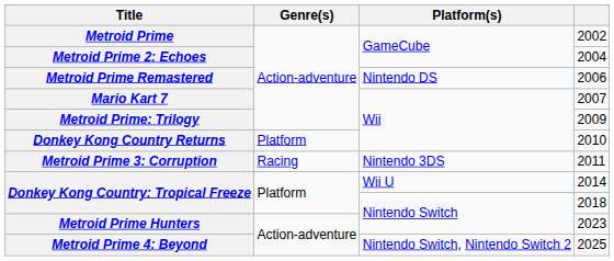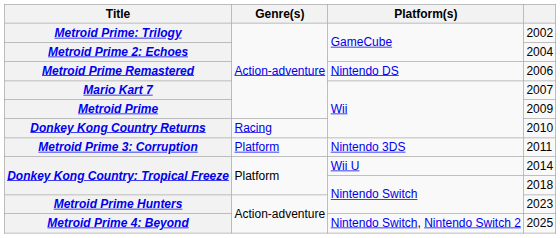2002 | Title: Metroid Prime -> Metroid Prime: Trilogy
2009 | Title: Metroid Prime: Trilogy -> Metroid Prime
2010 | Genre(s): Platform -> Racing
2011 | Genre(s): Racing -> Platform
